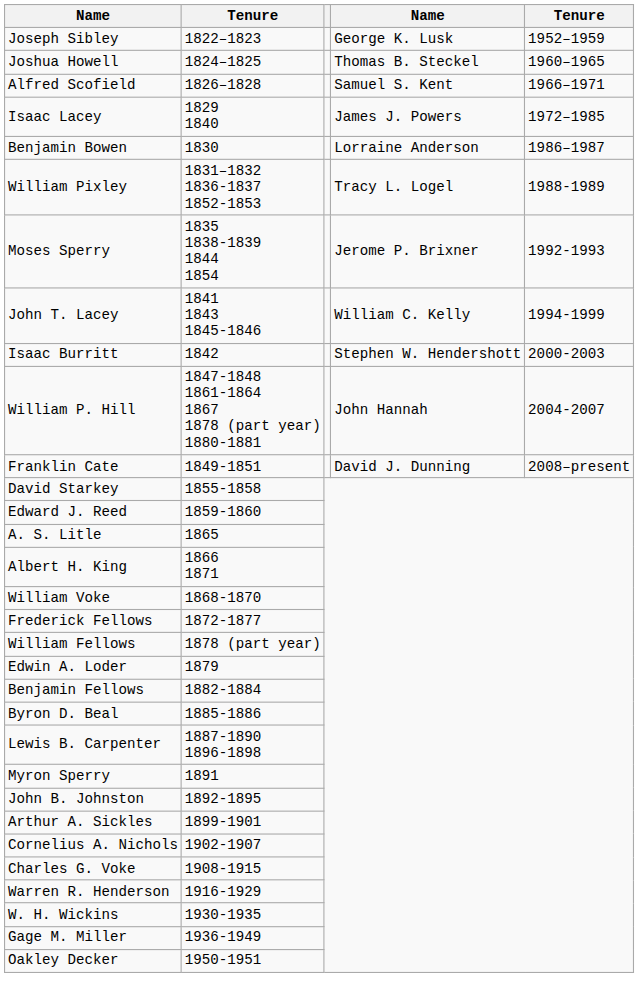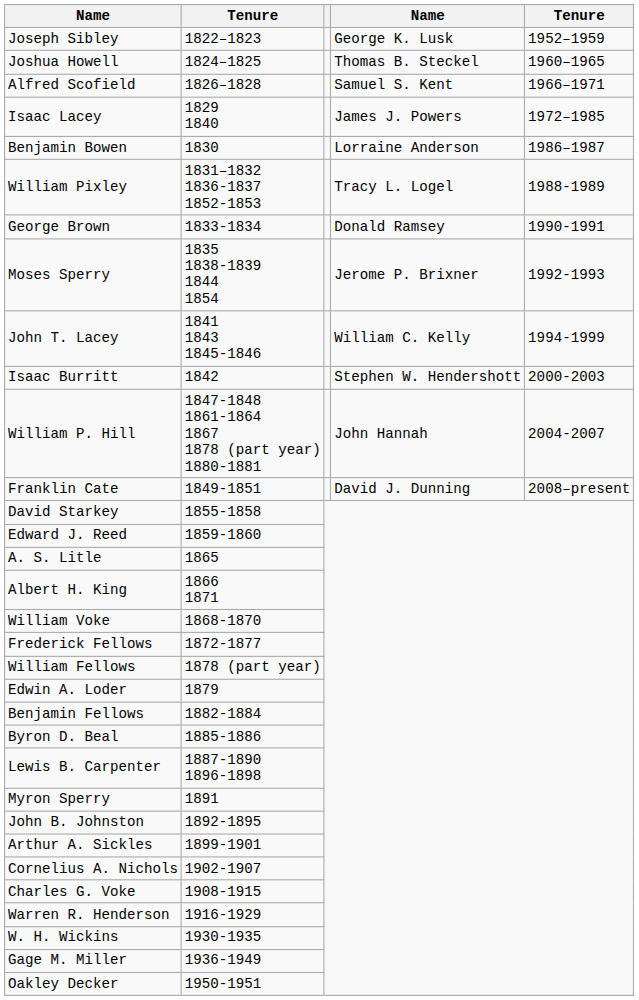+ row: George Brown | 1833-1834 | Donald Ramsey | 1990-1991
